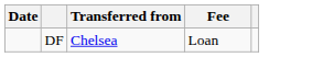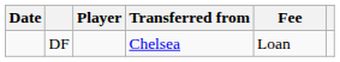+ column: Player
